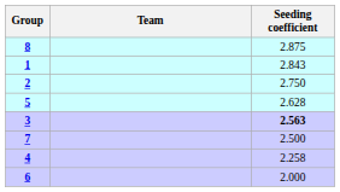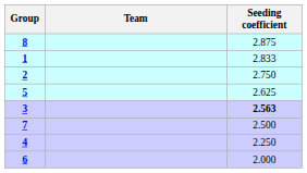1 | Seeding coefficient: 2.843 -> 2.833
5 | Seeding coefficient: 2.628 -> 2.625
4 | Seeding coefficient: 2.258 -> 2.250
